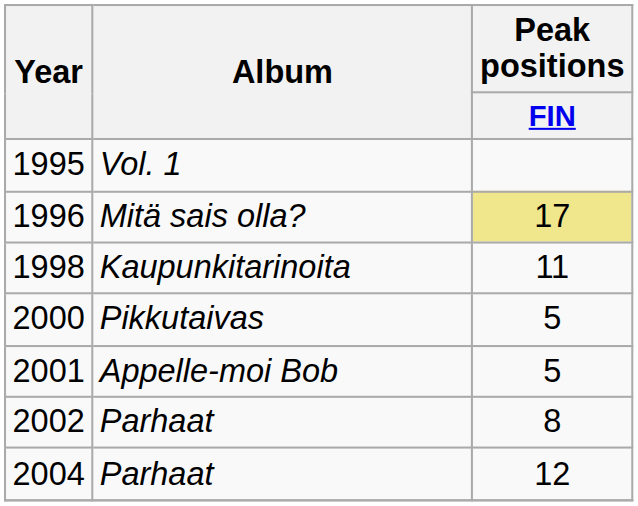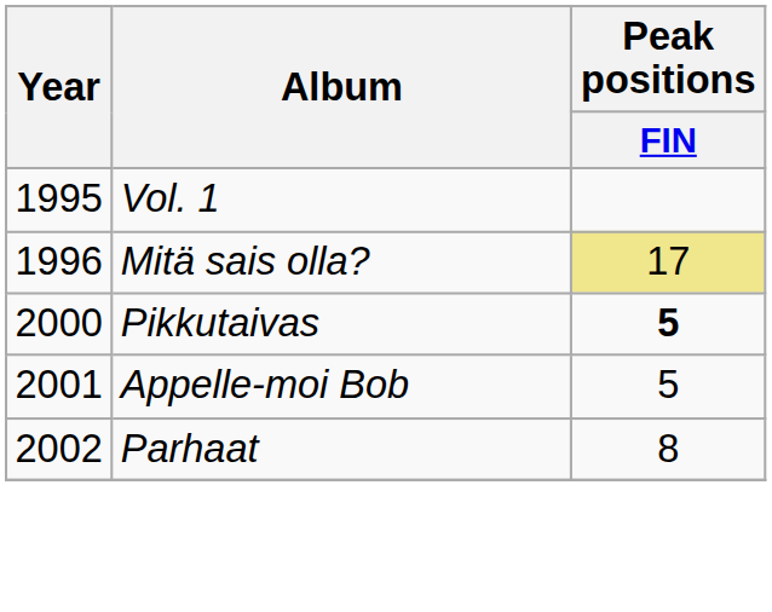- row: 1998 | Kaupunkitarinoita | 11
2000 | Peak positions / FIN: normal -> bold
- row: 2004 | Parhaat | 12
